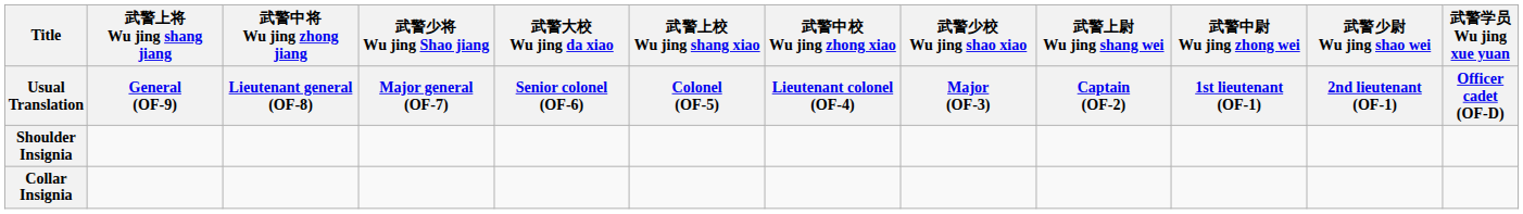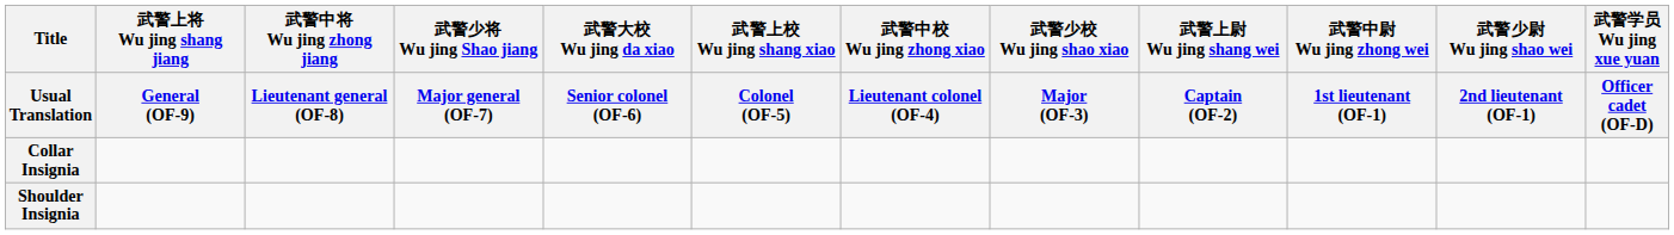rows swapped: Shoulder Insignia <-> Collar Insignia
